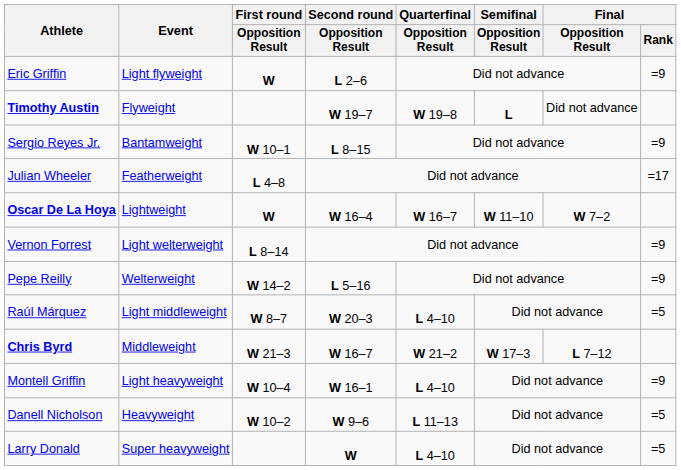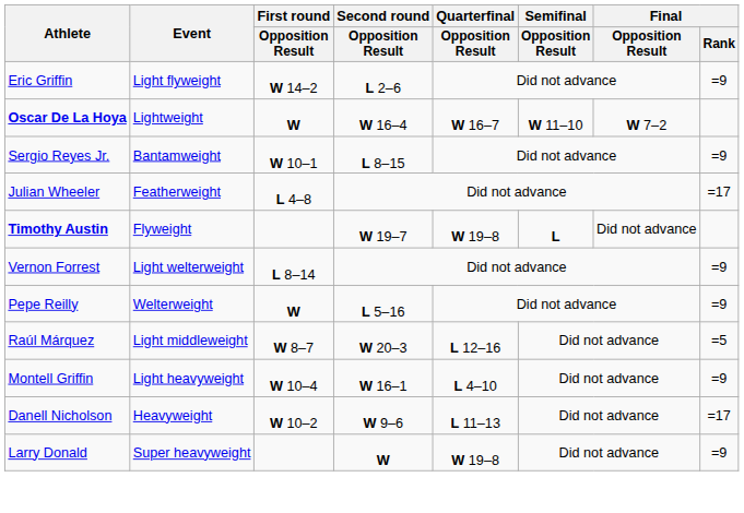Eric Griffin | First round / Opposition Result: W -> W 14–2
rows swapped: Timothy Austin <-> Oscar De La Hoya
Pepe Reilly | First round / Opposition Result: W 14–2 -> W
Raúl Márquez | Quarterfinal / Opposition Result: L 4–10 -> L 12–16
- row: Chris Byrd | Middleweight | W 21–3 | W 16–7 | W 21–2 | W 17–3 | L 7–12
Danell Nicholson | Final / Rank: =5 -> =17
Larry Donald | Quarterfinal / Opposition Result: L 4–10 -> W 19–8
Larry Donald | Final / Rank: =5 -> =9
